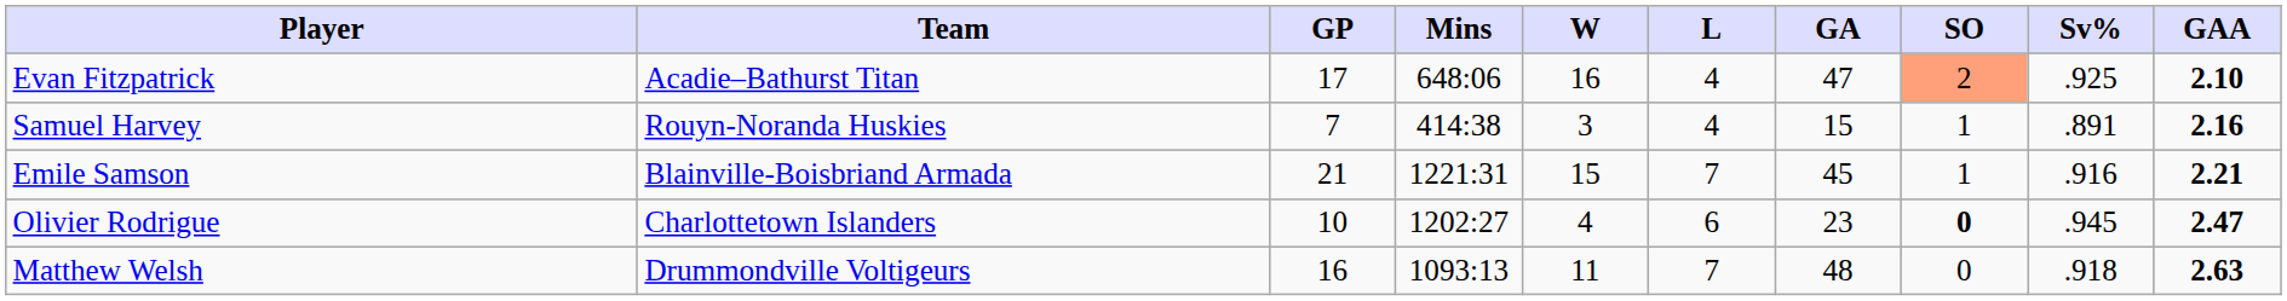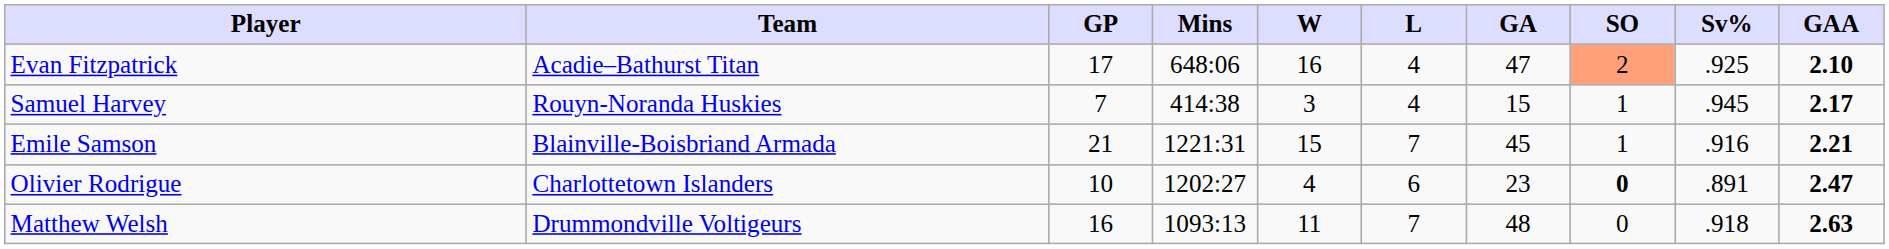Samuel Harvey | Sv%: .891 -> .945
Samuel Harvey | GAA: 2.16 -> 2.17
Olivier Rodrigue | Sv%: .945 -> .891
